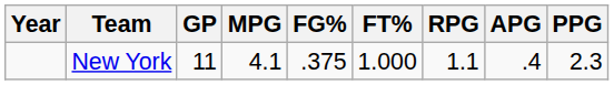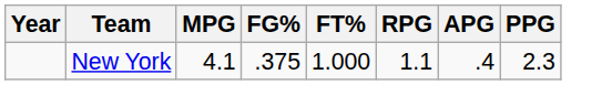- column: GP | 11
